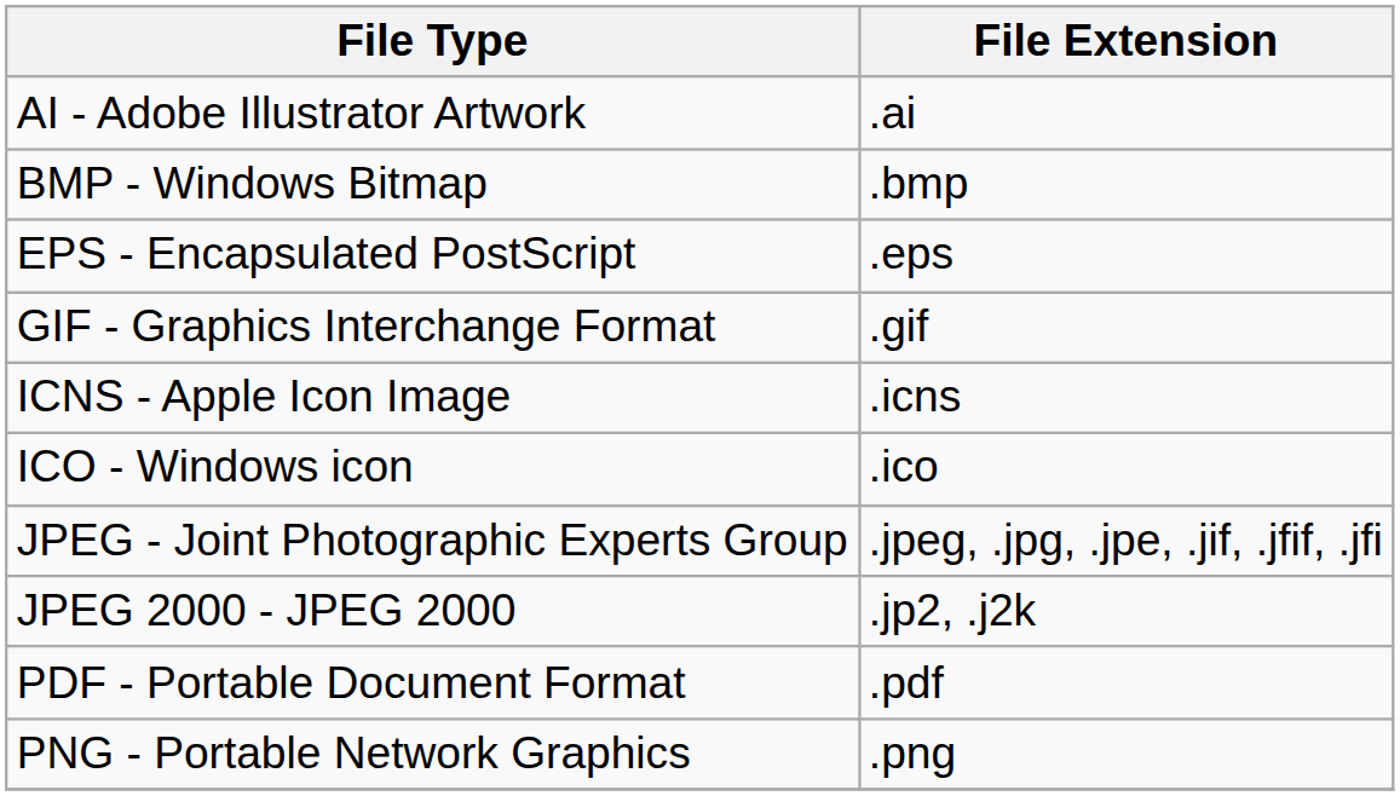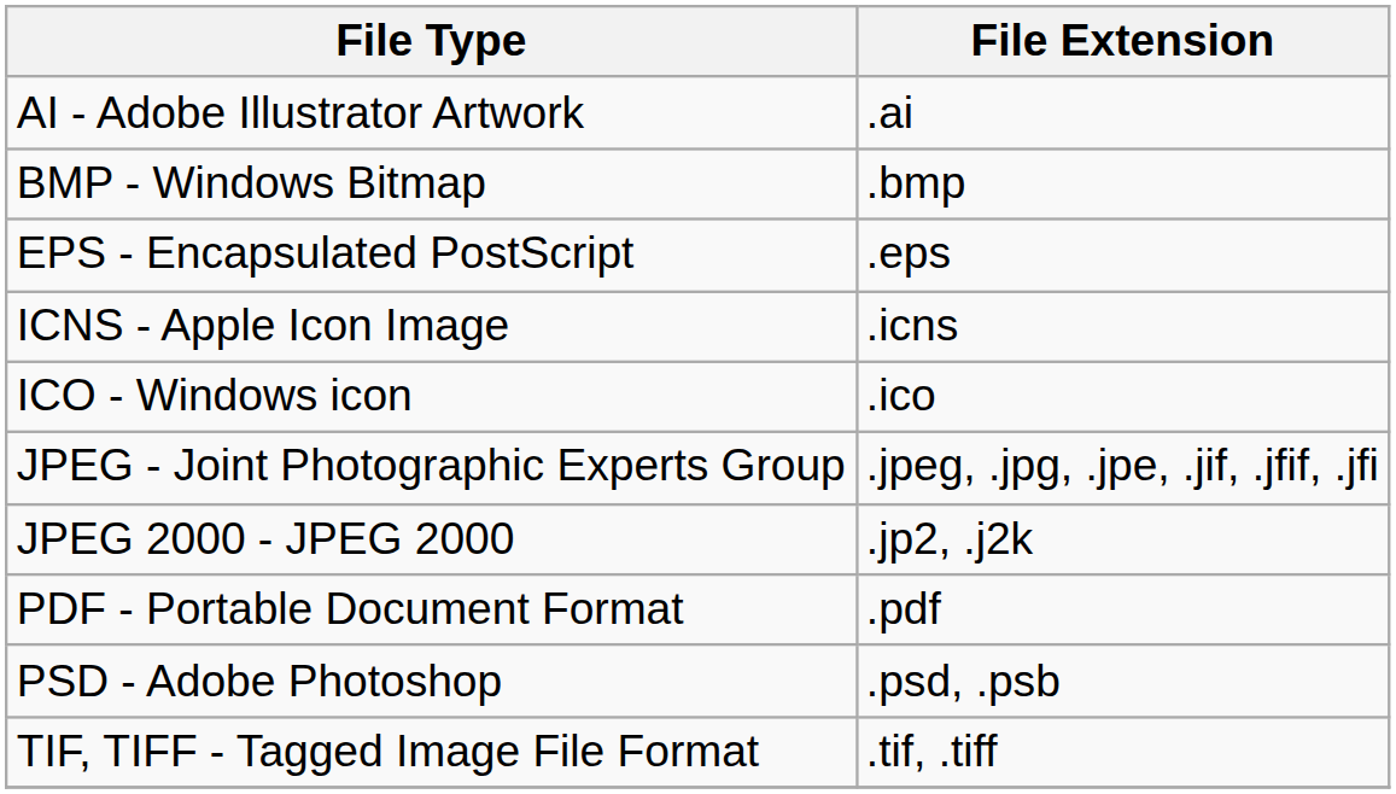- row: GIF - Graphics Interchange Format | .gif
- row: PNG - Portable Network Graphics | .png
+ row: PSD - Adobe Photoshop | .psd, .psb
+ row: TIF, TIFF - Tagged Image File Format | .tif, .tiff
